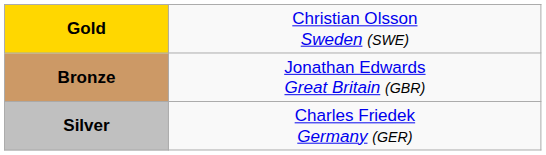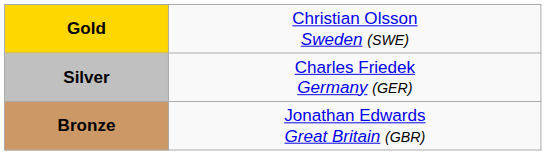rows swapped: Silver <-> Bronze
